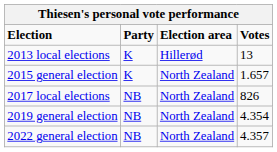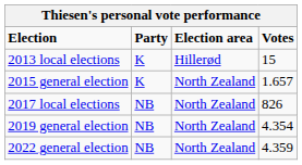2013 local elections | Votes: 13 -> 15
2022 general election | Votes: 4.357 -> 4.359
